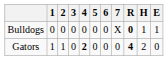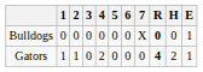Bulldogs | H: 1 -> 0
Gators | 4: bold -> normal
Gators | E: 0 -> 1
